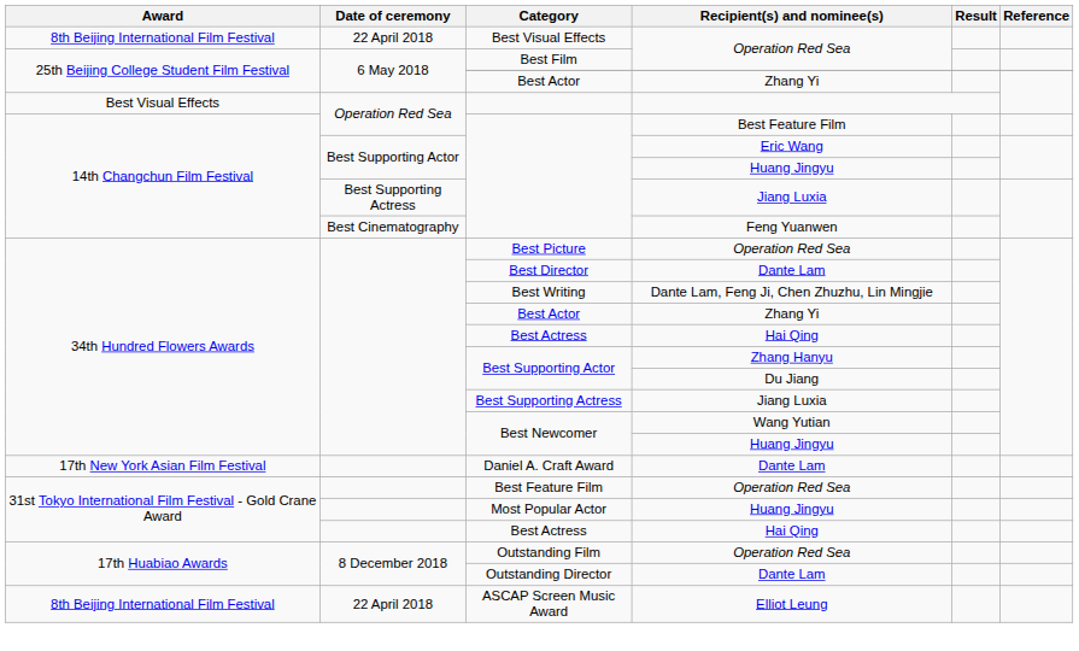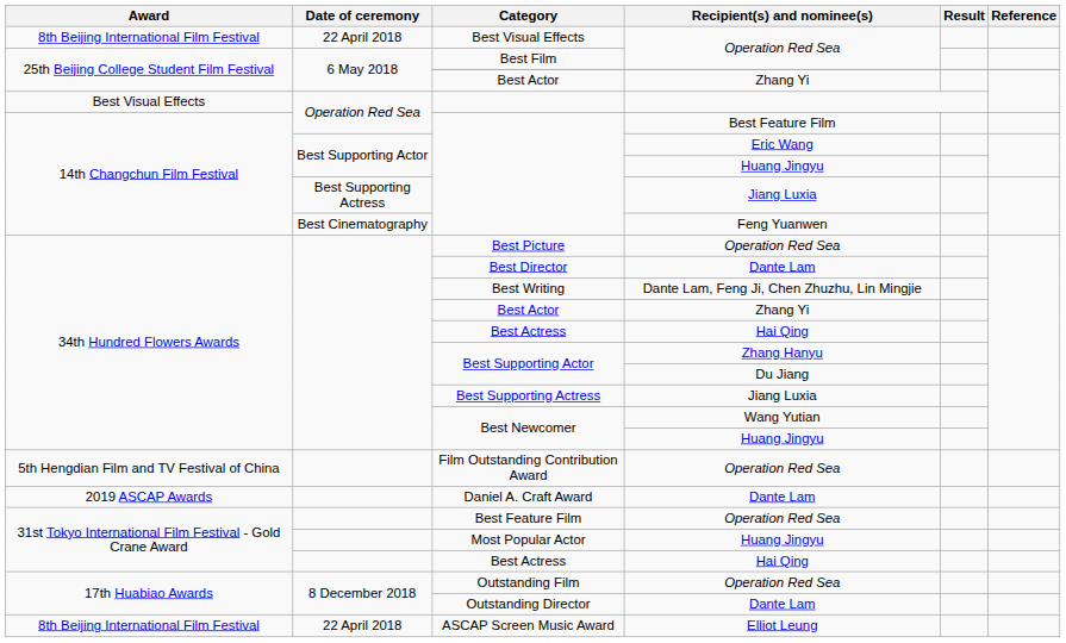+ row: 5th Hengdian Film and TV Festival of China | Film Outstanding Contribution Award | Operation Red Sea
Daniel A. Craft Award | Award: 17th New York Asian Film Festival -> 2019 ASCAP Awards
